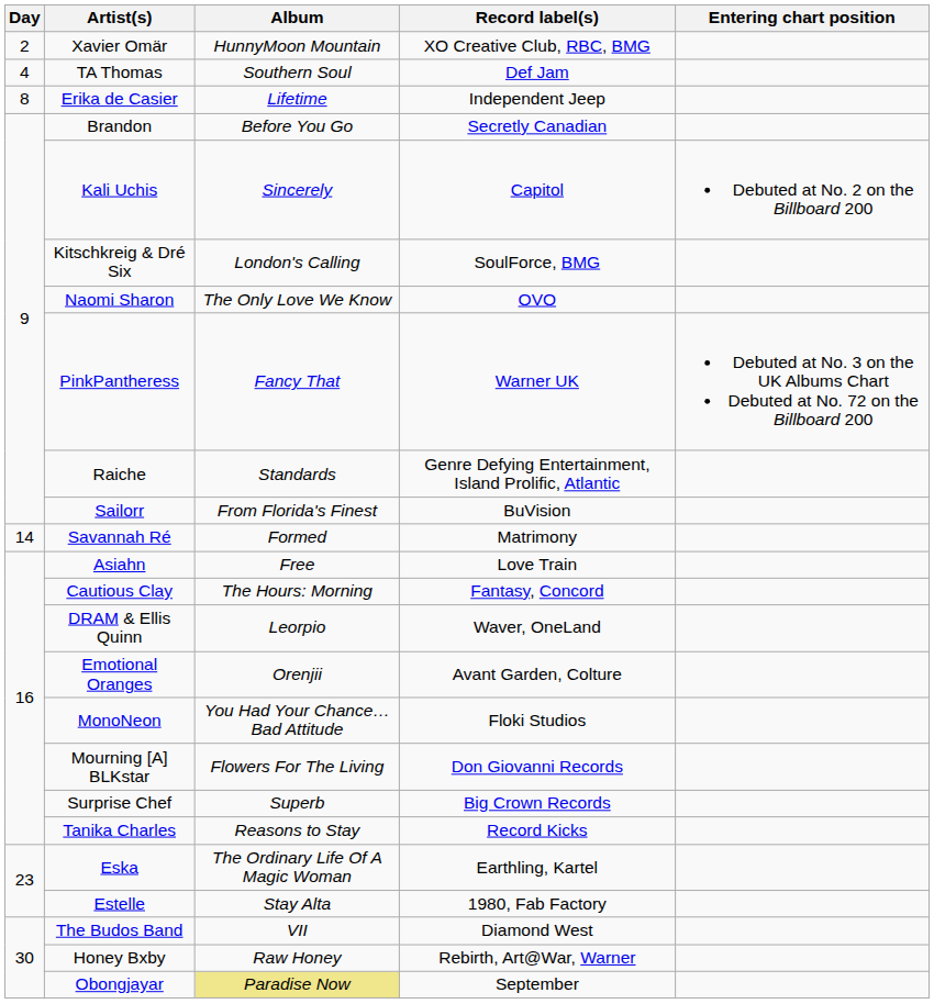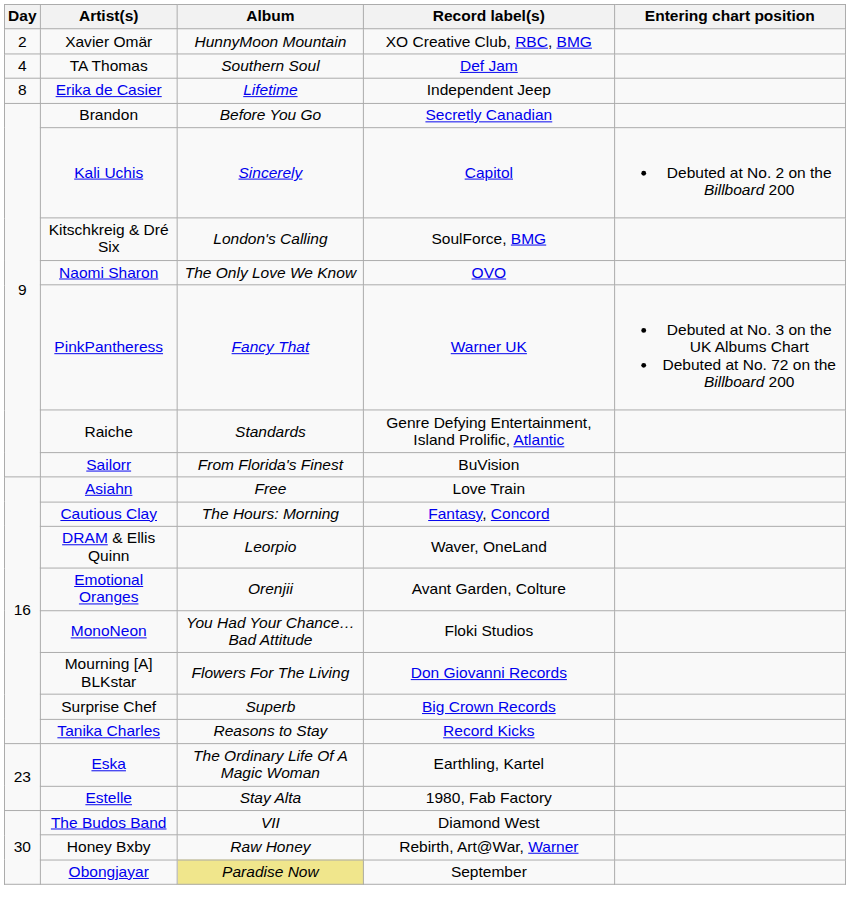- row: 14 | Savannah Ré | Formed | Matrimony
